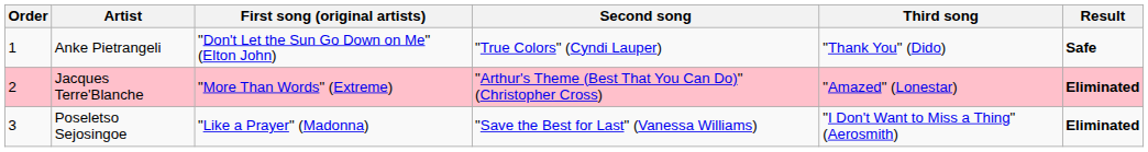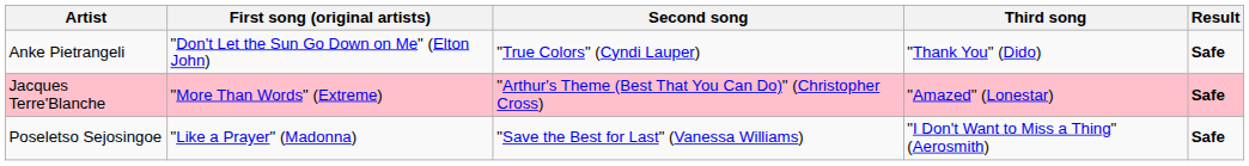- column: Order | 1 | 2 | 3
Jacques Terre'Blanche | Result: Eliminated -> Safe
Poseletso Sejosingoe | Result: Eliminated -> Safe
